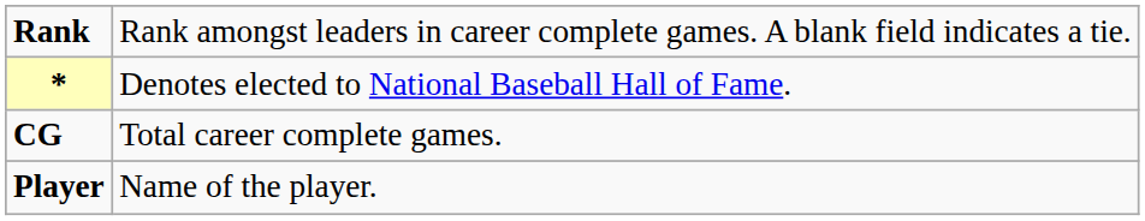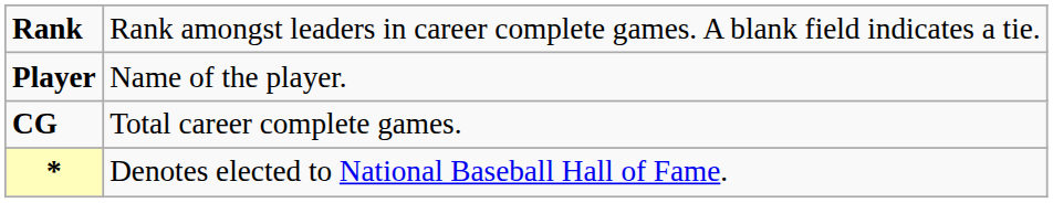rows swapped: Player <-> *
